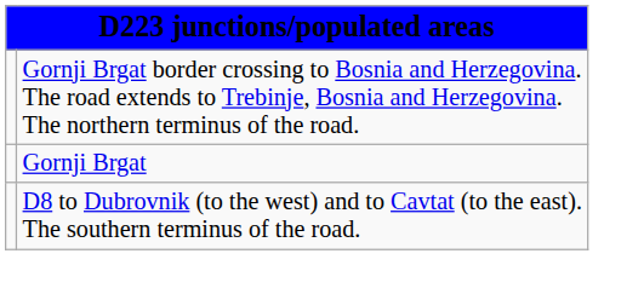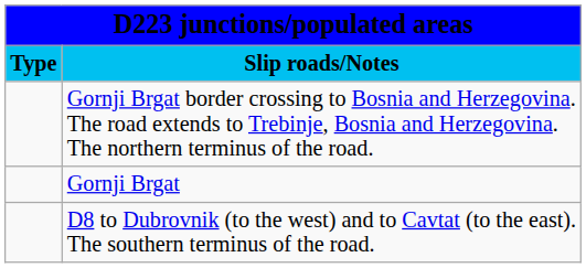+ row: Type | Slip roads/Notes
